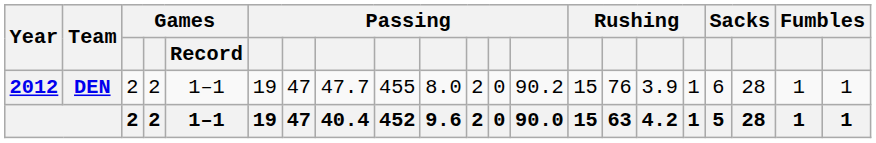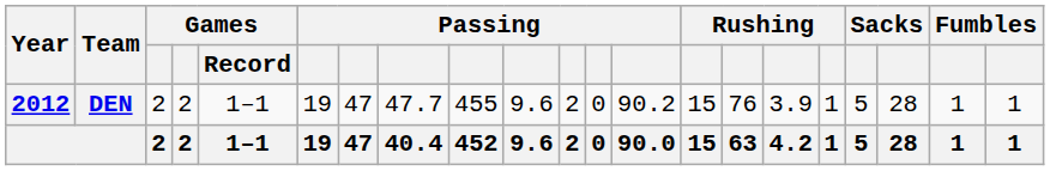DEN | column 10: 8.0 -> 9.6
DEN | column 18: 6 -> 5
